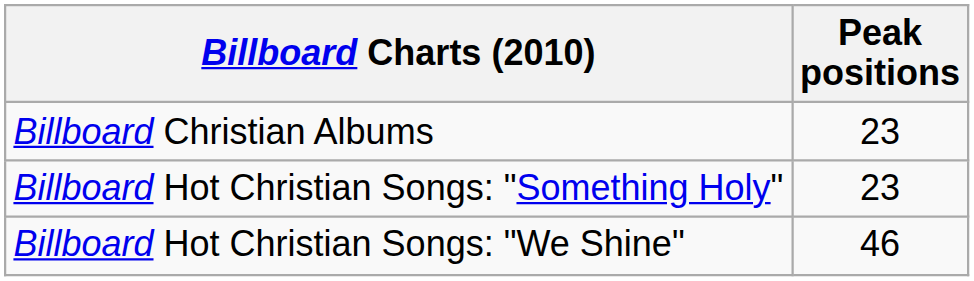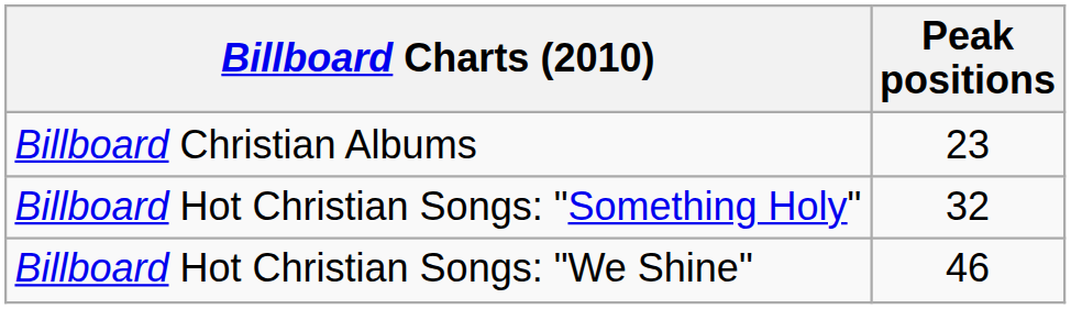Billboard Hot Christian Songs: "Something Holy" | Peak positions: 23 -> 32
